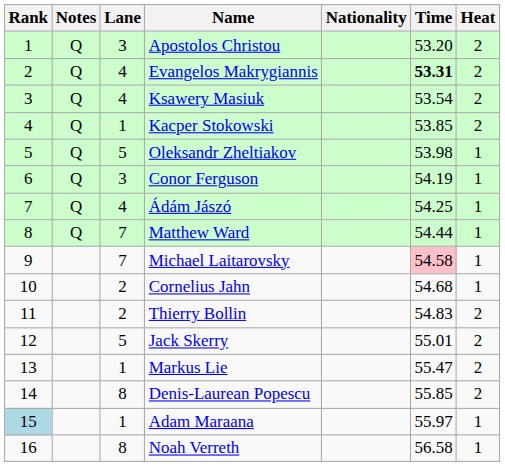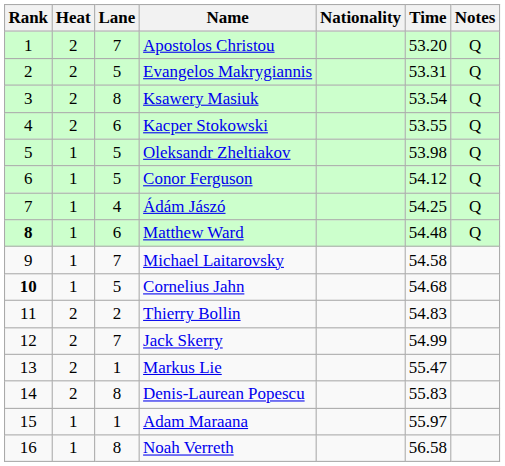columns swapped: Heat <-> Notes
Apostolos Christou | Lane: 3 -> 7
Evangelos Makrygiannis | Lane: 4 -> 5
Evangelos Makrygiannis | Time: bold -> normal
Ksawery Masiuk | Lane: 4 -> 8
Kacper Stokowski | Lane: 1 -> 6
Kacper Stokowski | Time: 53.85 -> 53.55
Conor Ferguson | Lane: 3 -> 5
Conor Ferguson | Time: 54.19 -> 54.12
Matthew Ward | Rank: normal -> bold
Matthew Ward | Lane: 7 -> 6
Matthew Ward | Time: 54.44 -> 54.48
Michael Laitarovsky | Time: pink background -> no background
Cornelius Jahn | Rank: normal -> bold
Cornelius Jahn | Lane: 2 -> 5
Jack Skerry | Lane: 5 -> 7
Jack Skerry | Time: 55.01 -> 54.99
Denis-Laurean Popescu | Time: 55.85 -> 55.83
Adam Maraana | Rank: lightblue background -> no background
